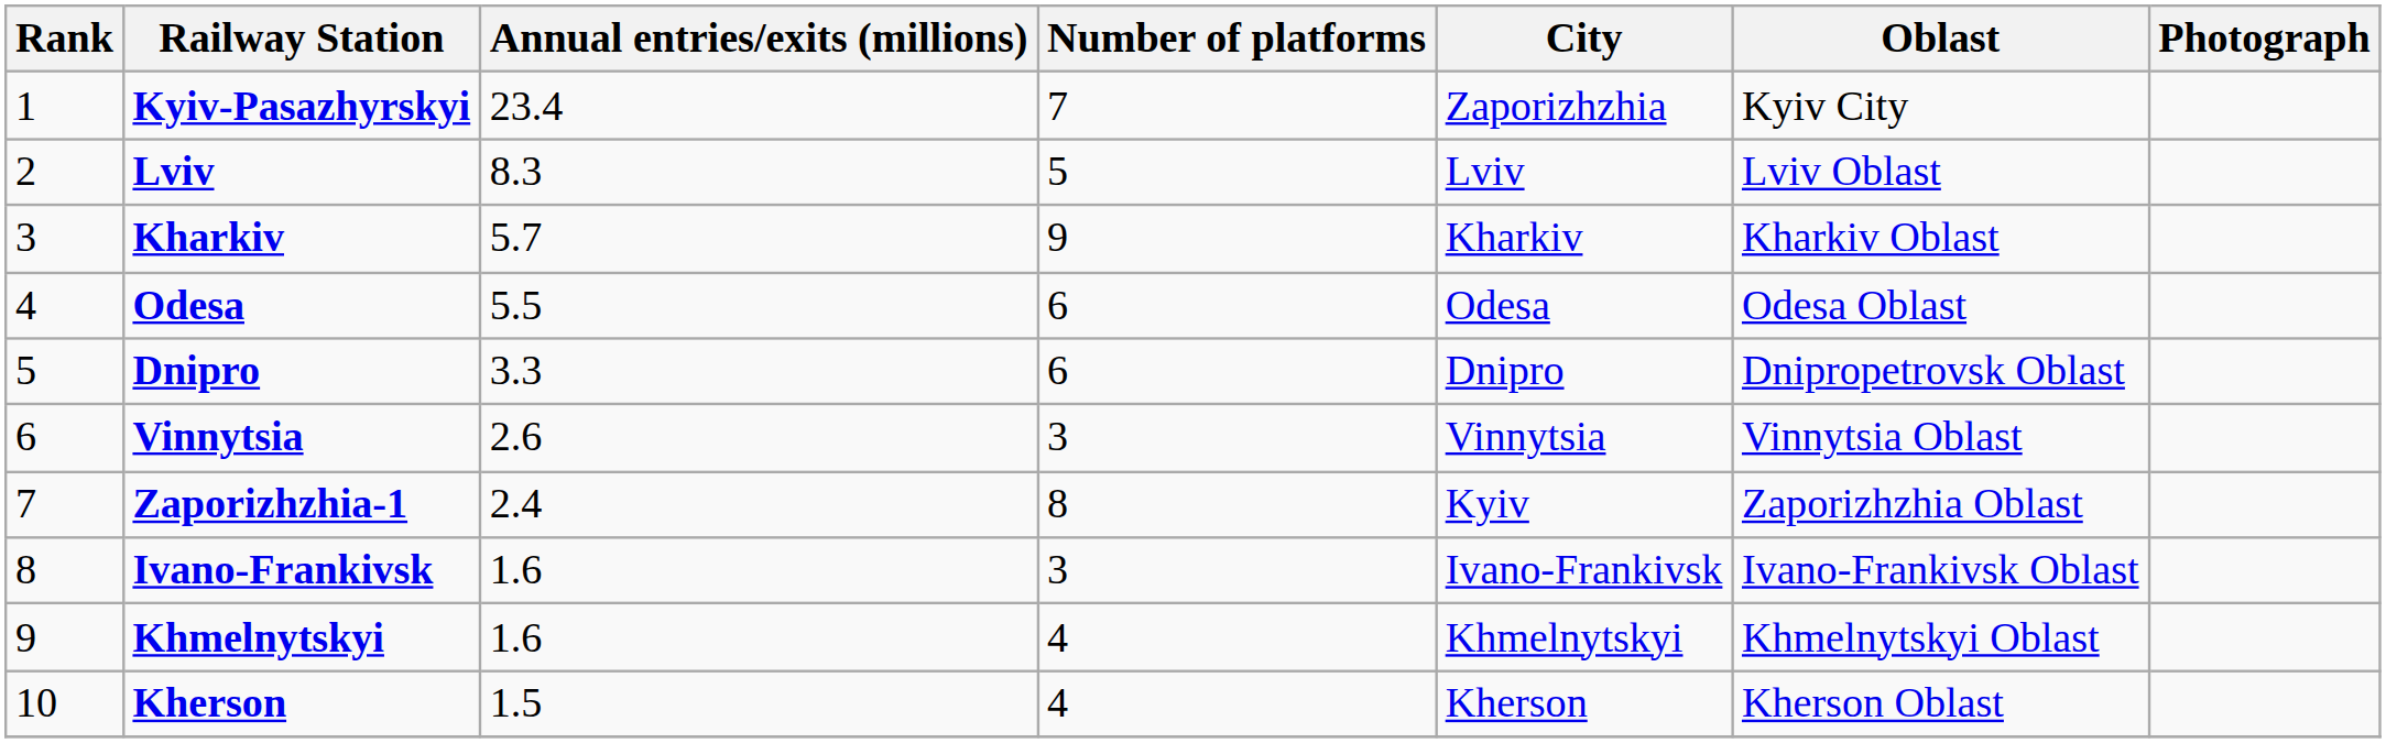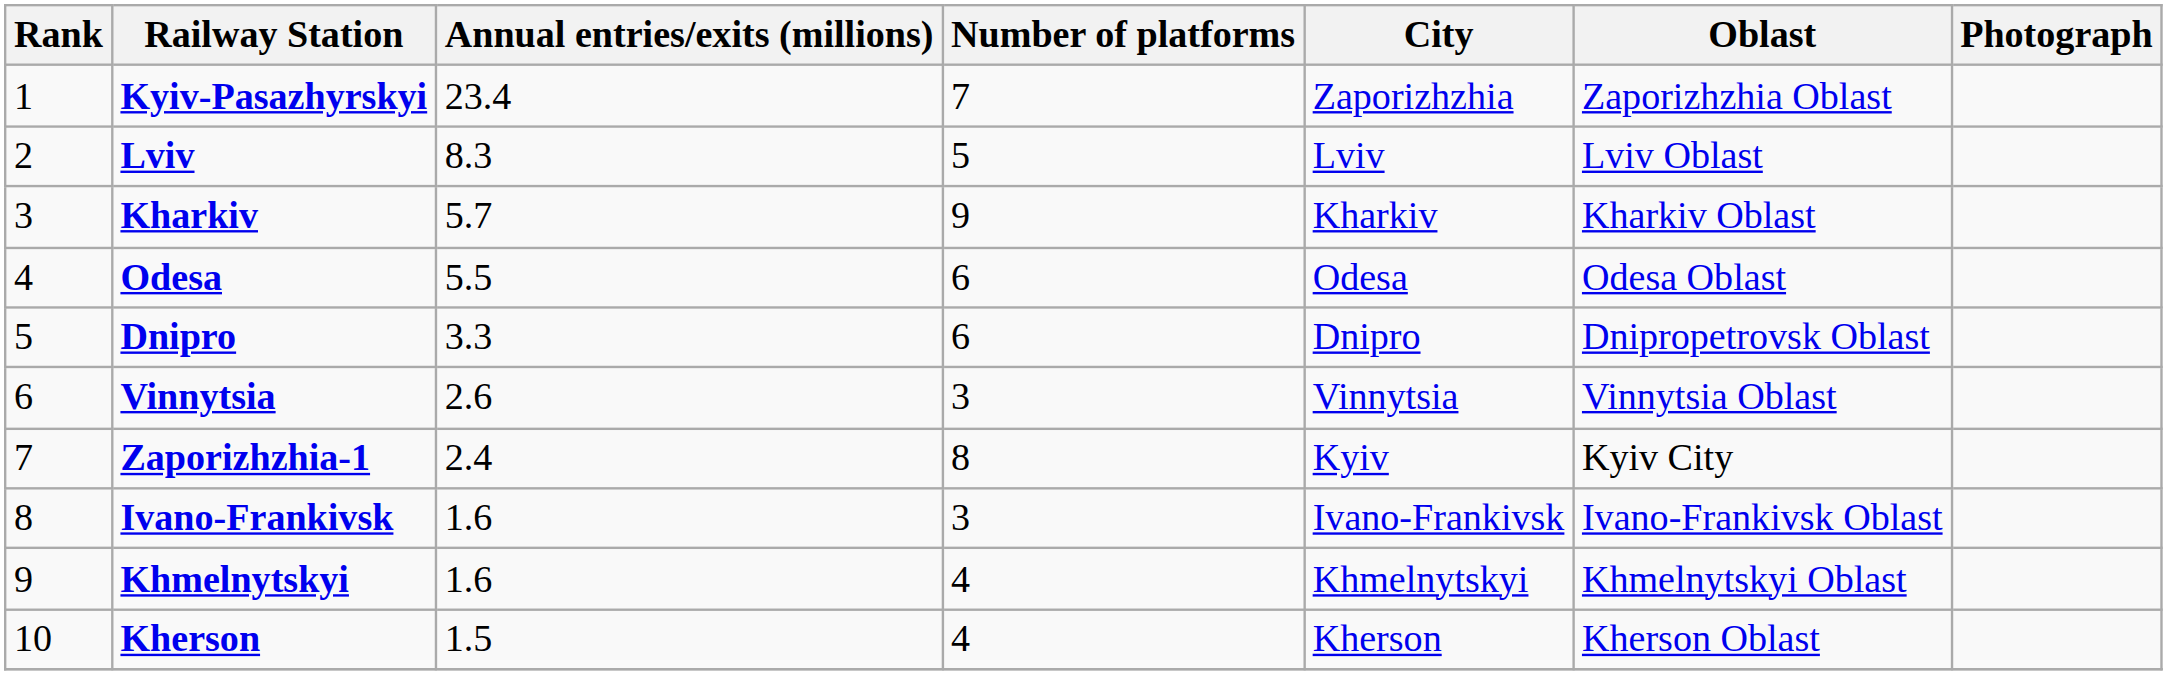Kyiv-Pasazhyrskyi | Oblast: Kyiv City -> Zaporizhzhia Oblast
Zaporizhzhia-1 | Oblast: Zaporizhzhia Oblast -> Kyiv City
